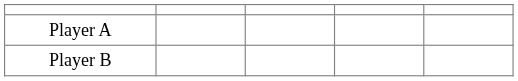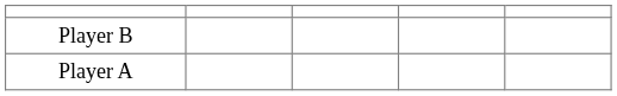rows swapped: Player A <-> Player B
